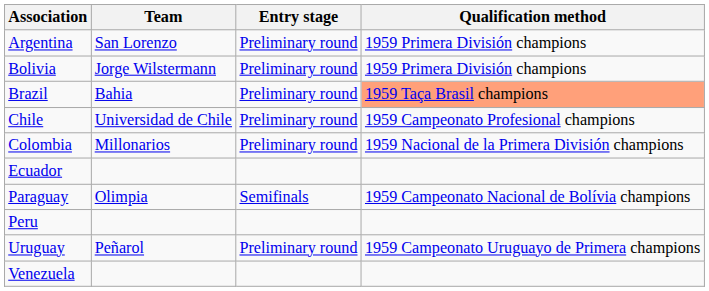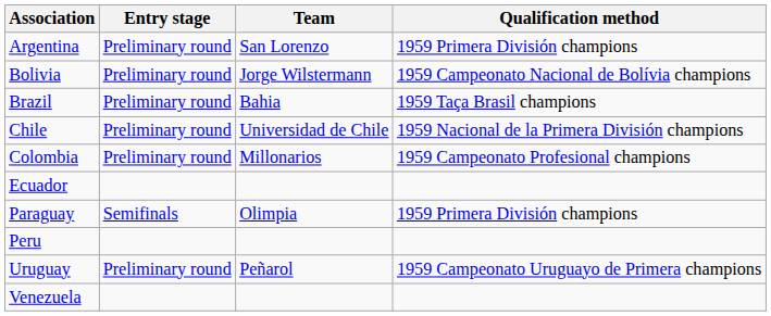columns swapped: Team <-> Entry stage
Bolivia | Qualification method: 1959 Primera División champions -> 1959 Campeonato Nacional de Bolívia champions
Brazil | Qualification method: lightsalmon background -> no background
Chile | Qualification method: 1959 Campeonato Profesional champions -> 1959 Nacional de la Primera División champions
Colombia | Qualification method: 1959 Nacional de la Primera División champions -> 1959 Campeonato Profesional champions
Paraguay | Qualification method: 1959 Campeonato Nacional de Bolívia champions -> 1959 Primera División champions
